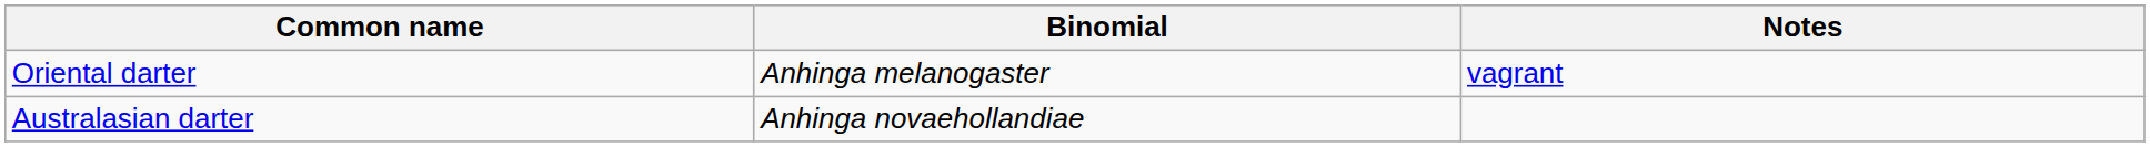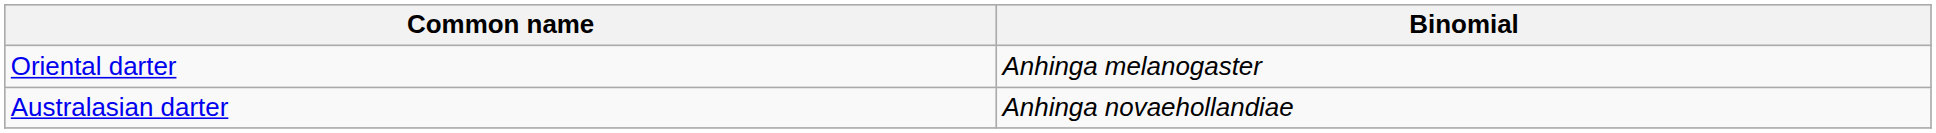- column: Notes | vagrant
